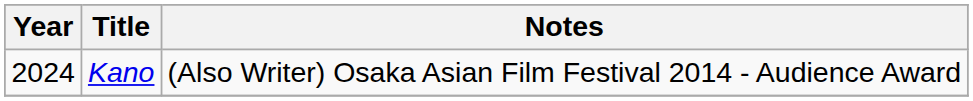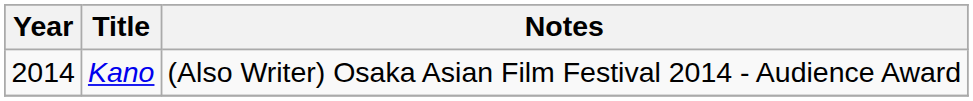Kano | Year: 2024 -> 2014
